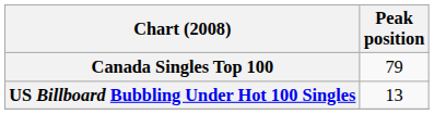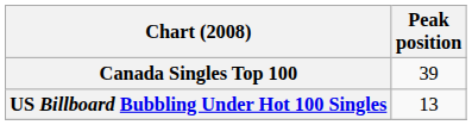Canada Singles Top 100 | Peak position: 79 -> 39
